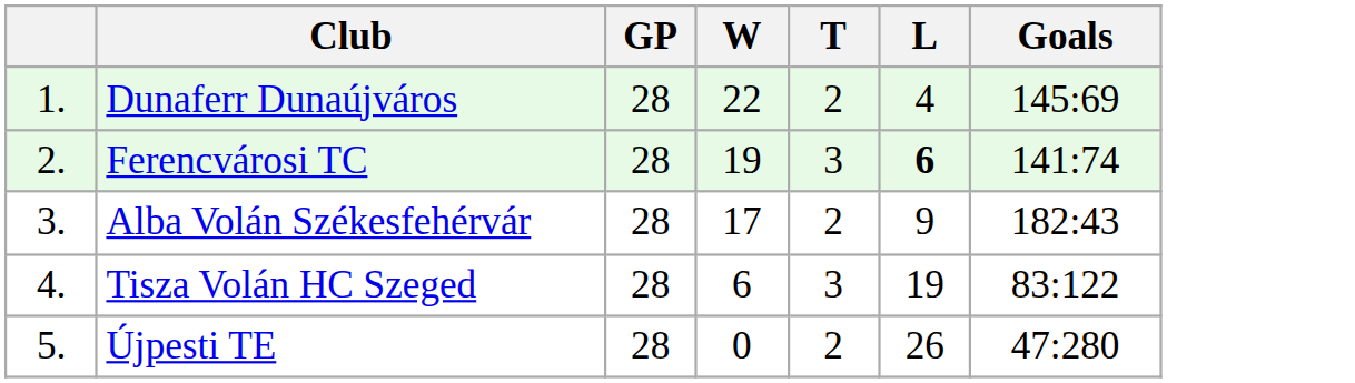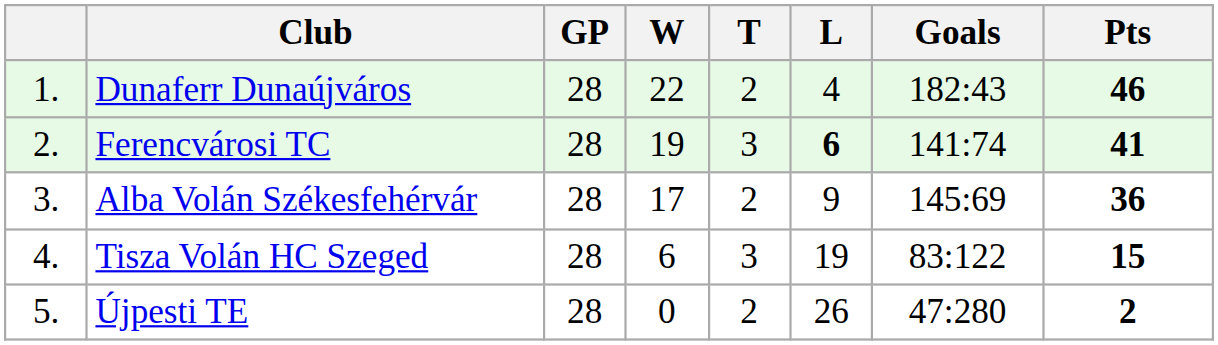+ column: Pts | 46 | 41 | 36 | 15 | 2
Dunaferr Dunaújváros | Goals: 145:69 -> 182:43
Alba Volán Székesfehérvár | Goals: 182:43 -> 145:69
